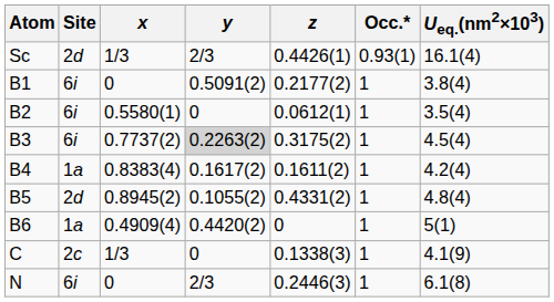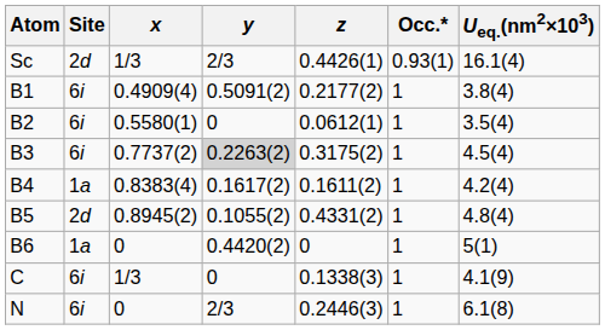B1 | x: 0 -> 0.4909(4)
B6 | x: 0.4909(4) -> 0
C | Site: 2c -> 6i
